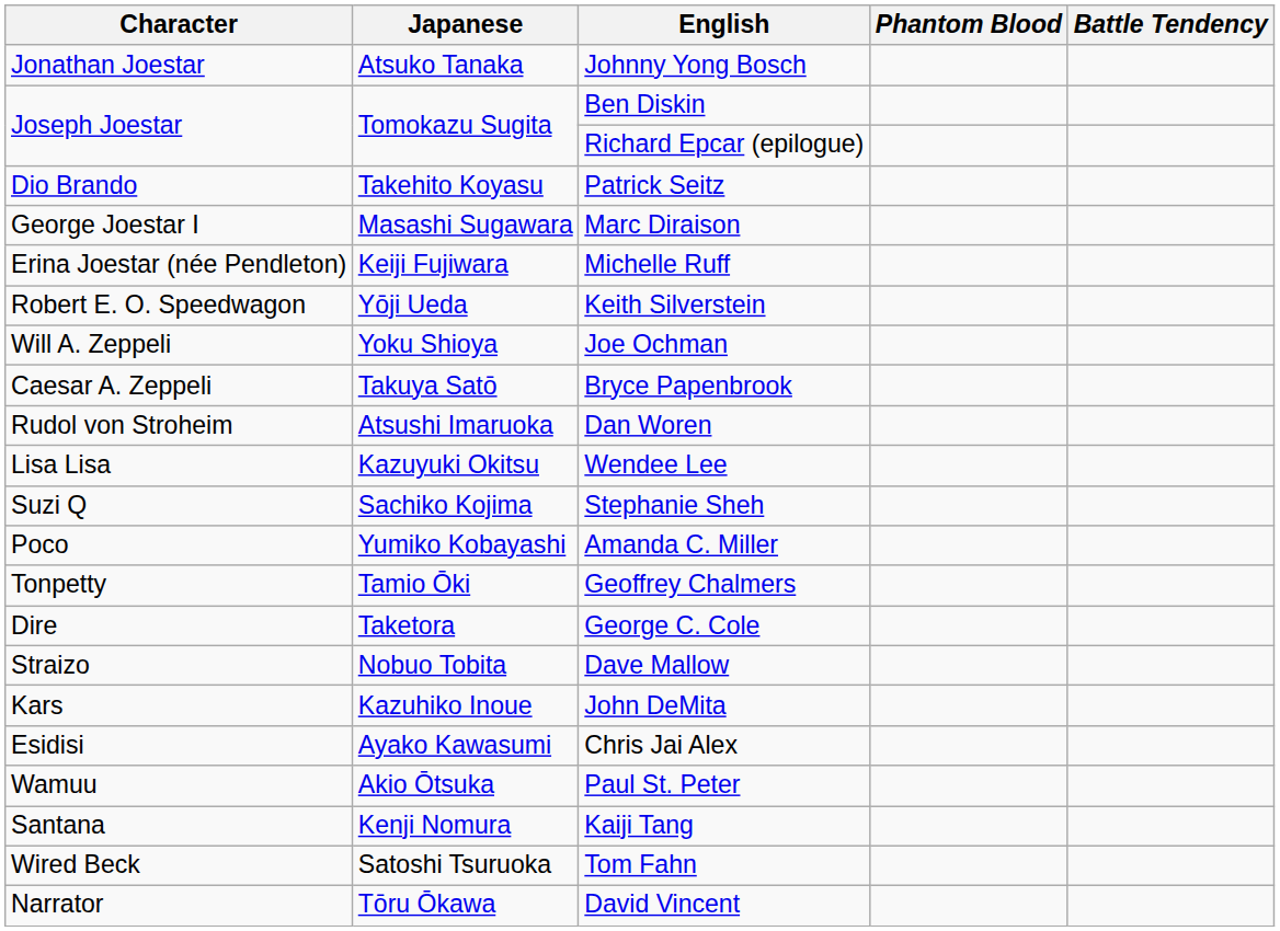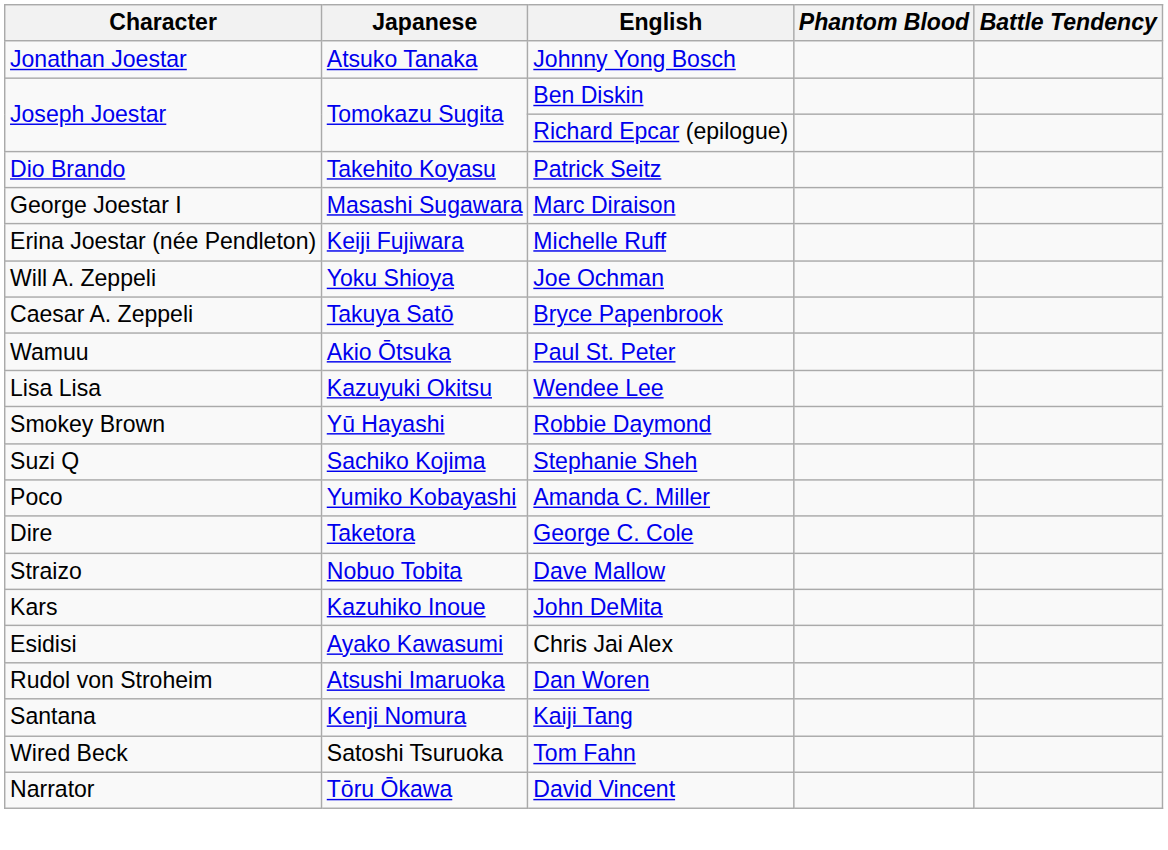- row: Robert E. O. Speedwagon | Yōji Ueda | Keith Silverstein
rows swapped: Dan Woren <-> Paul St. Peter
+ row: Smokey Brown | Yū Hayashi | Robbie Daymond
- row: Tonpetty | Tamio Ōki | Geoffrey Chalmers
